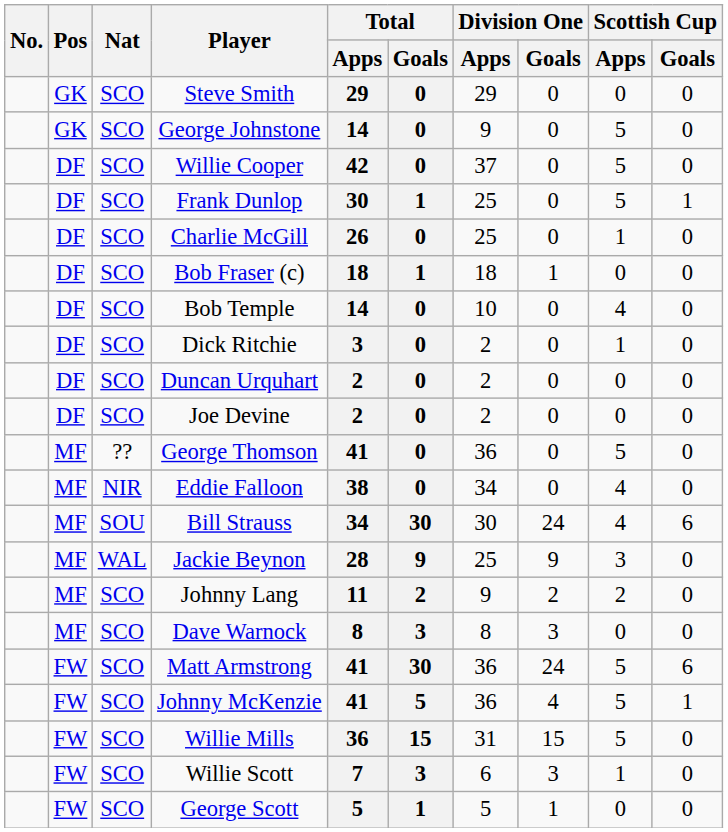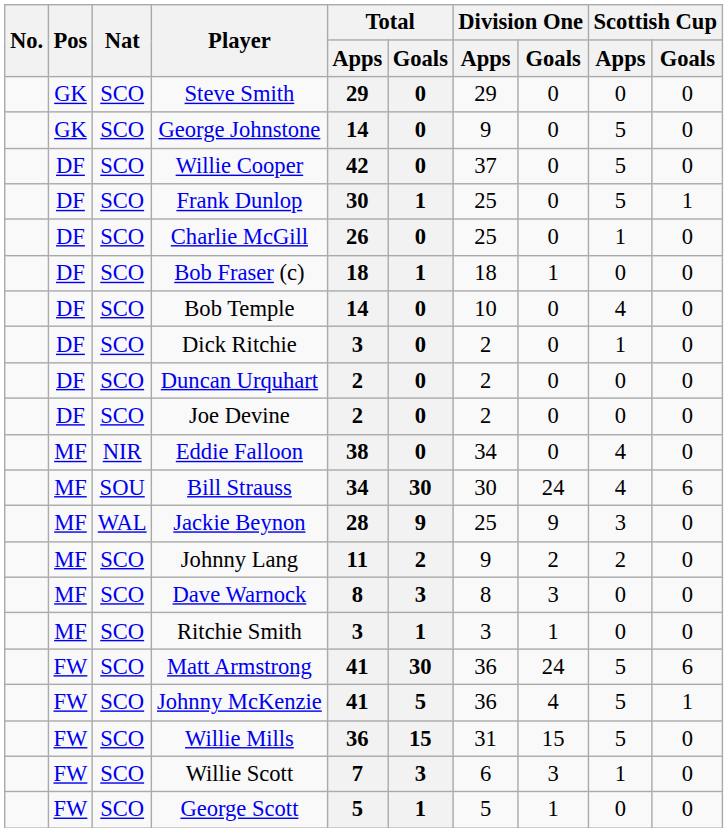- row: MF | ?? | George Thomson | 41 | 0 | 36 | 0 | 5 | 0
+ row: MF | SCO | Ritchie Smith | 3 | 1 | 3 | 1 | 0 | 0
